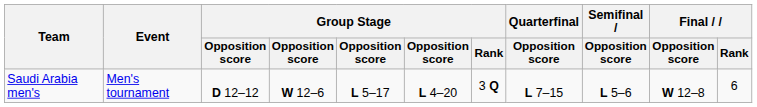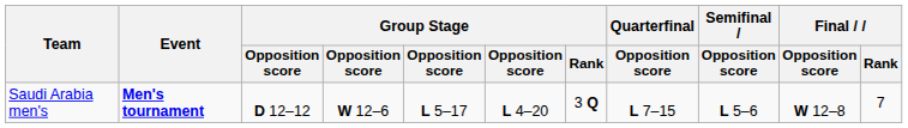Saudi Arabia men's | Event: normal -> bold
Saudi Arabia men's | Final / Rank: 6 -> 7
